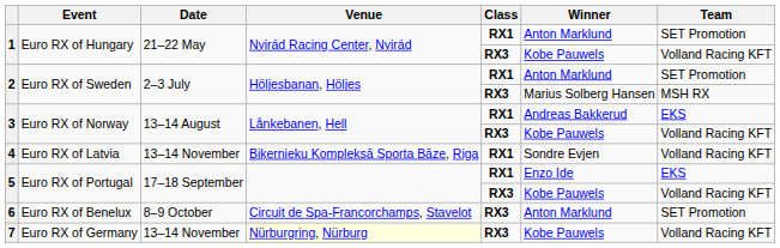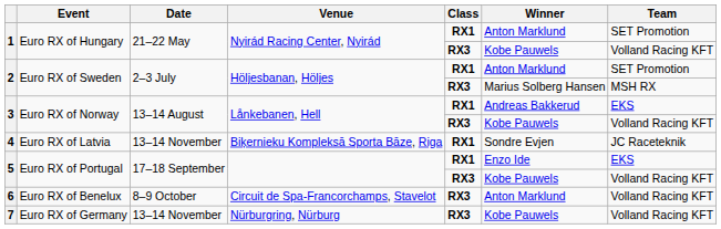4 | Team: Volland Racing KFT -> JC Raceteknik
6 | Team: SET Promotion -> Volland Racing KFT
7 | Venue: lightyellow background -> no background
